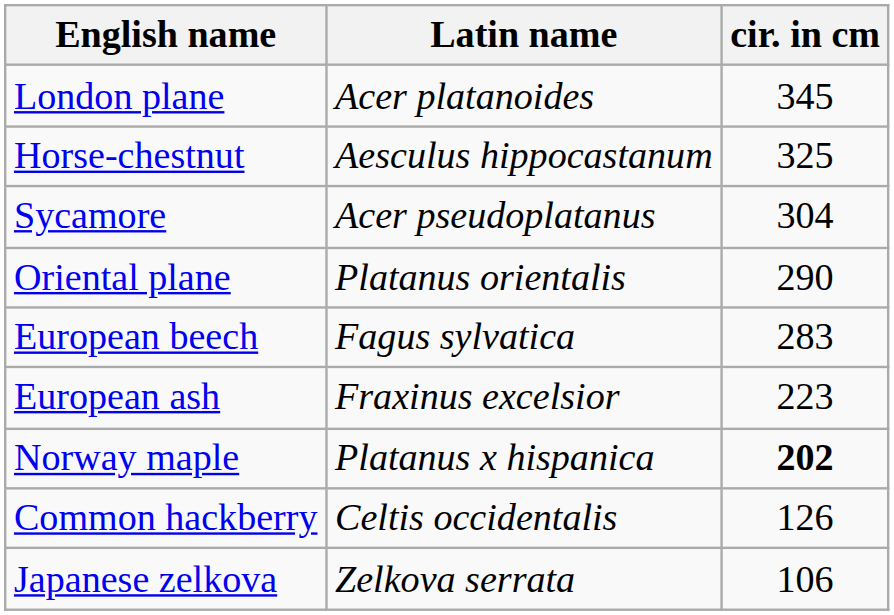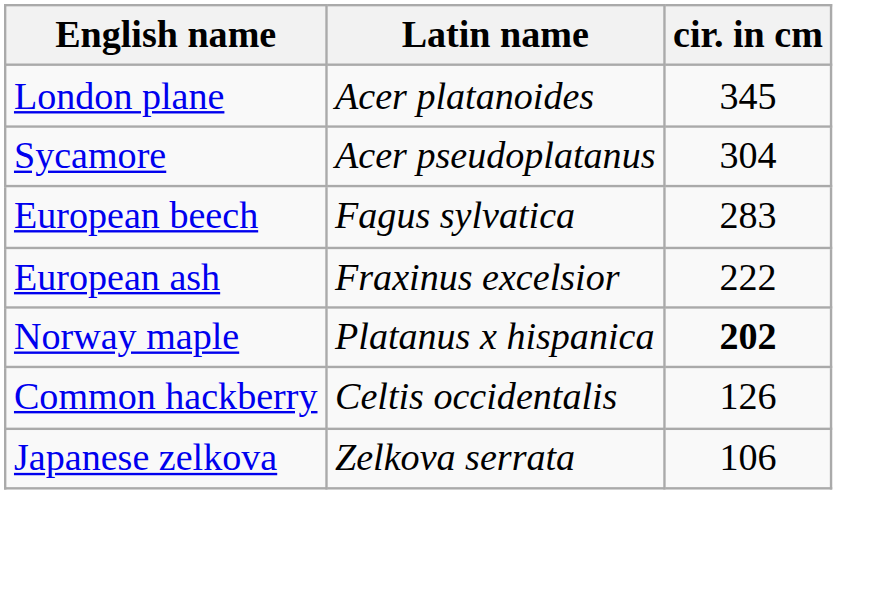- row: Horse-chestnut | Aesculus hippocastanum | 325
- row: Oriental plane | Platanus orientalis | 290
European ash | cir. in cm: 223 -> 222
